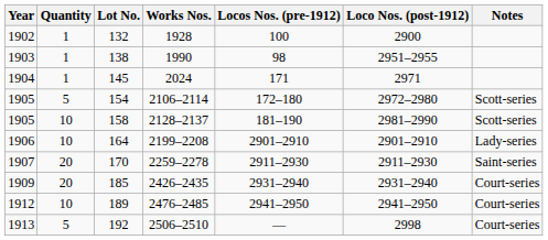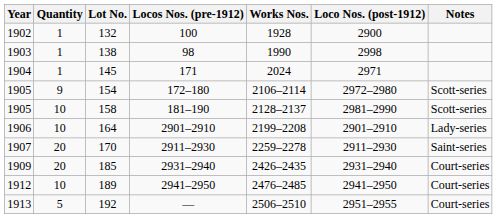columns swapped: Works Nos. <-> Locos Nos. (pre-1912)
138 | Loco Nos. (post-1912): 2951–2955 -> 2998
154 | Quantity: 5 -> 9
192 | Loco Nos. (post-1912): 2998 -> 2951–2955
